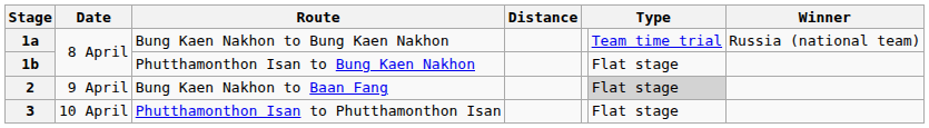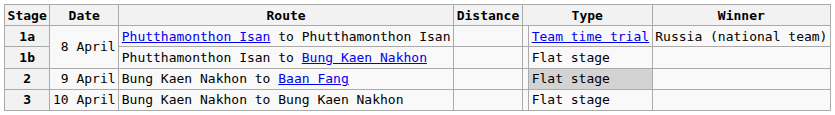1a | Route: Bung Kaen Nakhon to Bung Kaen Nakhon -> Phutthamonthon Isan to Phutthamonthon Isan
3 | Route: Phutthamonthon Isan to Phutthamonthon Isan -> Bung Kaen Nakhon to Bung Kaen Nakhon
